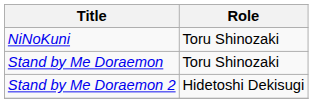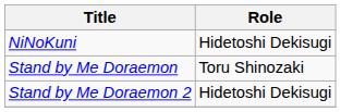NiNoKuni | Role: Toru Shinozaki -> Hidetoshi Dekisugi
